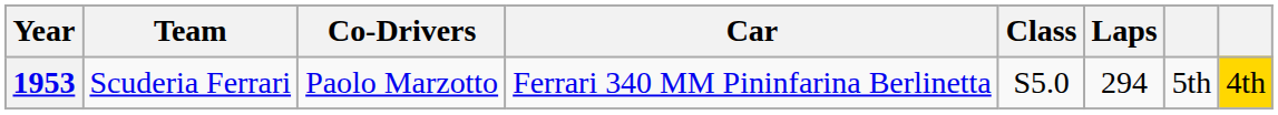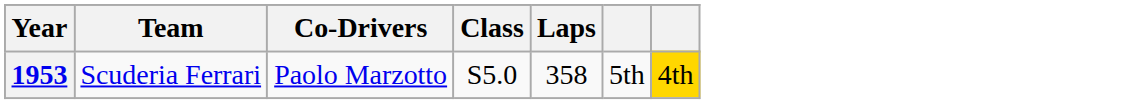- column: Car | Ferrari 340 MM Pininfarina Berlinetta
1953 | Laps: 294 -> 358
